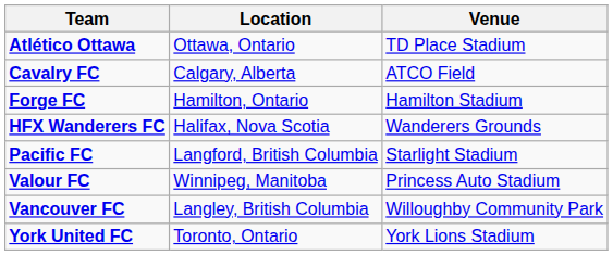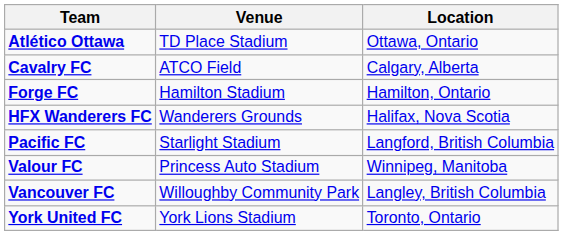columns swapped: Location <-> Venue
